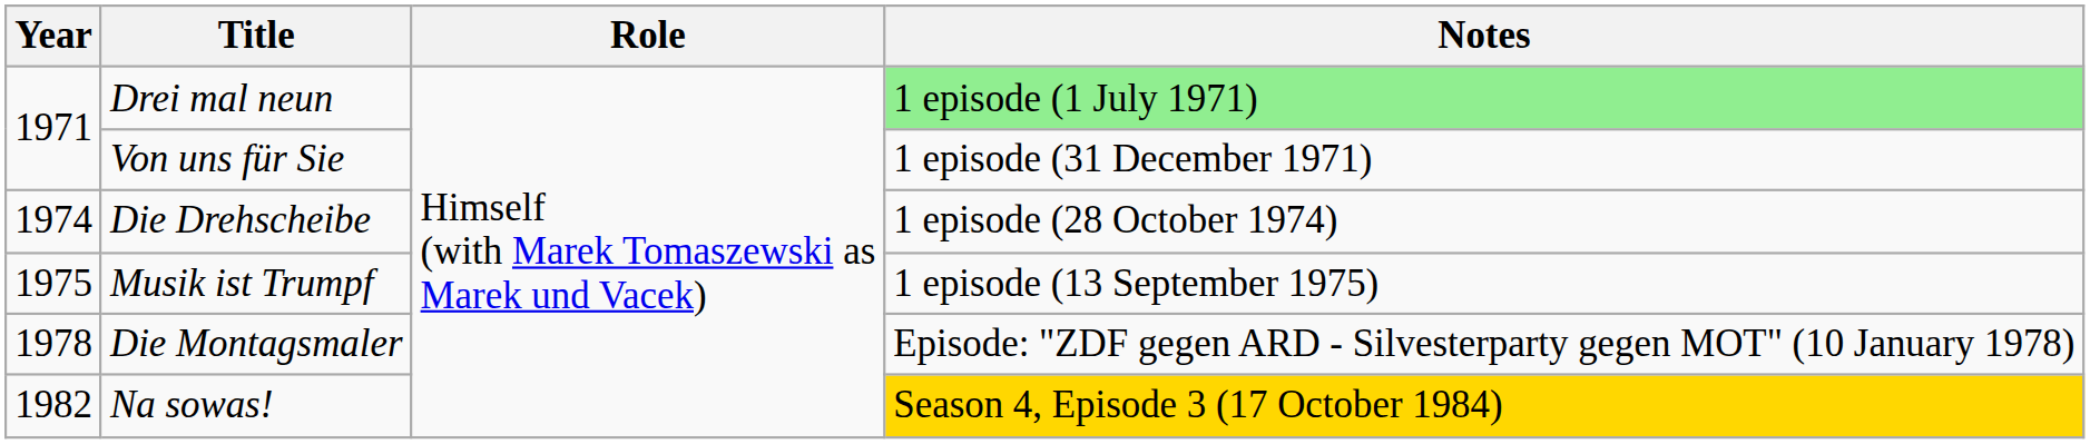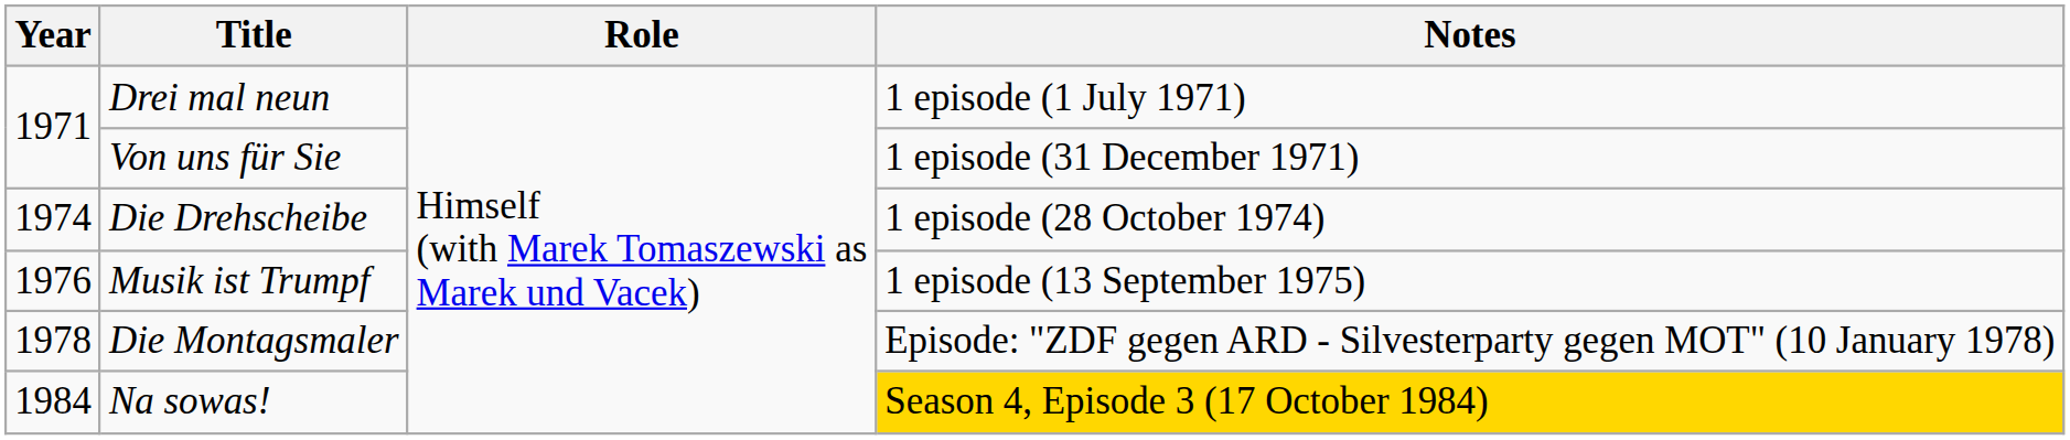Drei mal neun | Notes: lightgreen background -> no background
Musik ist Trumpf | Year: 1975 -> 1976
Na sowas! | Year: 1982 -> 1984
